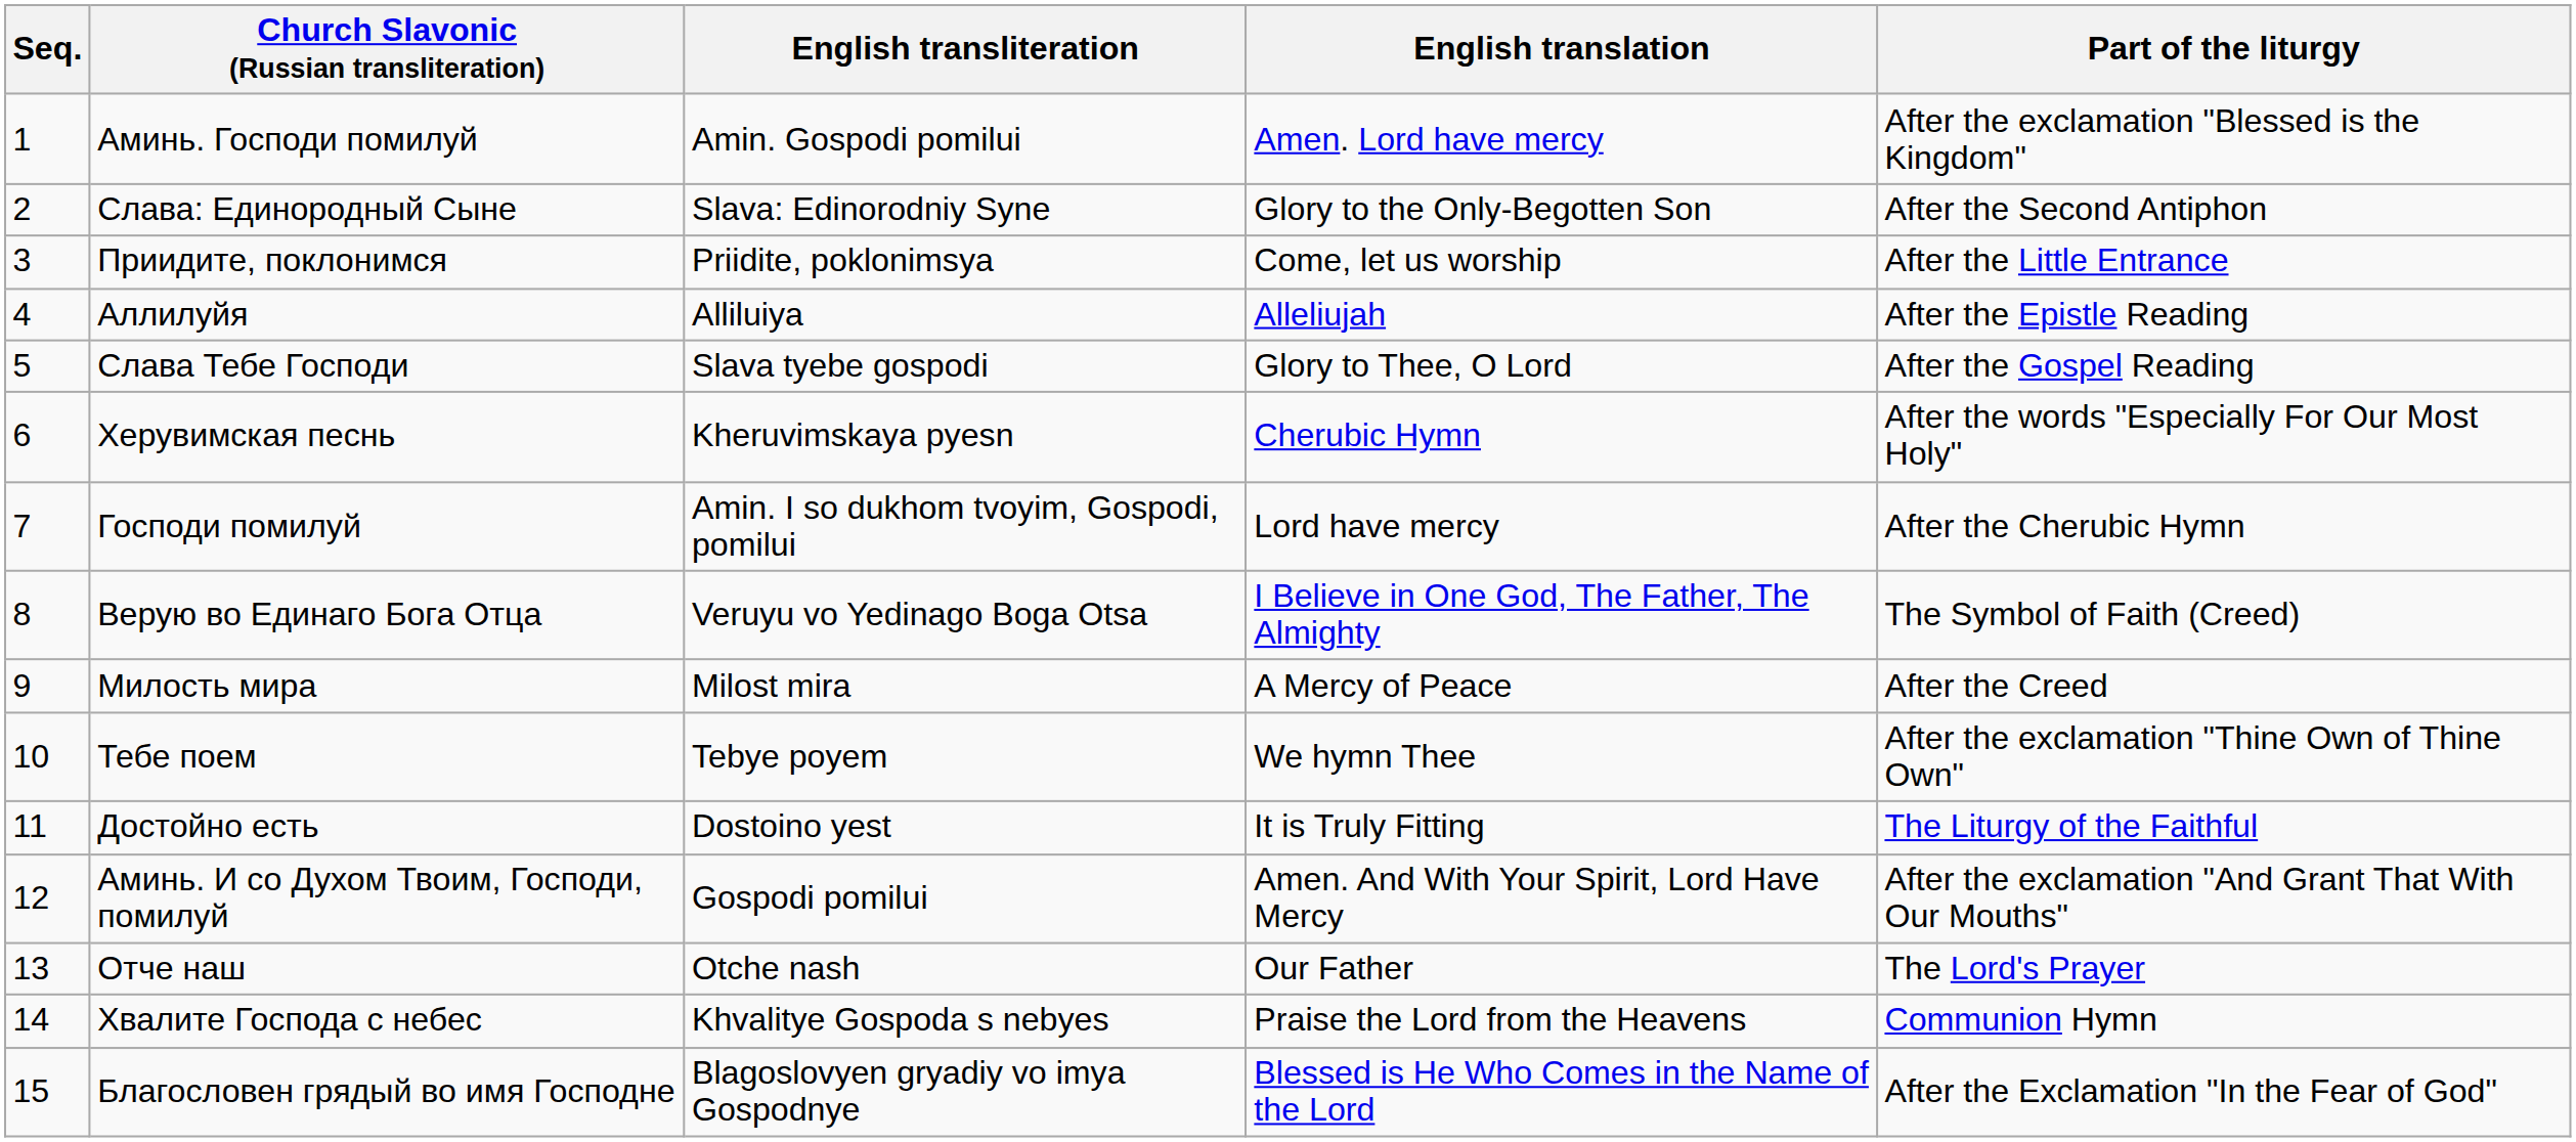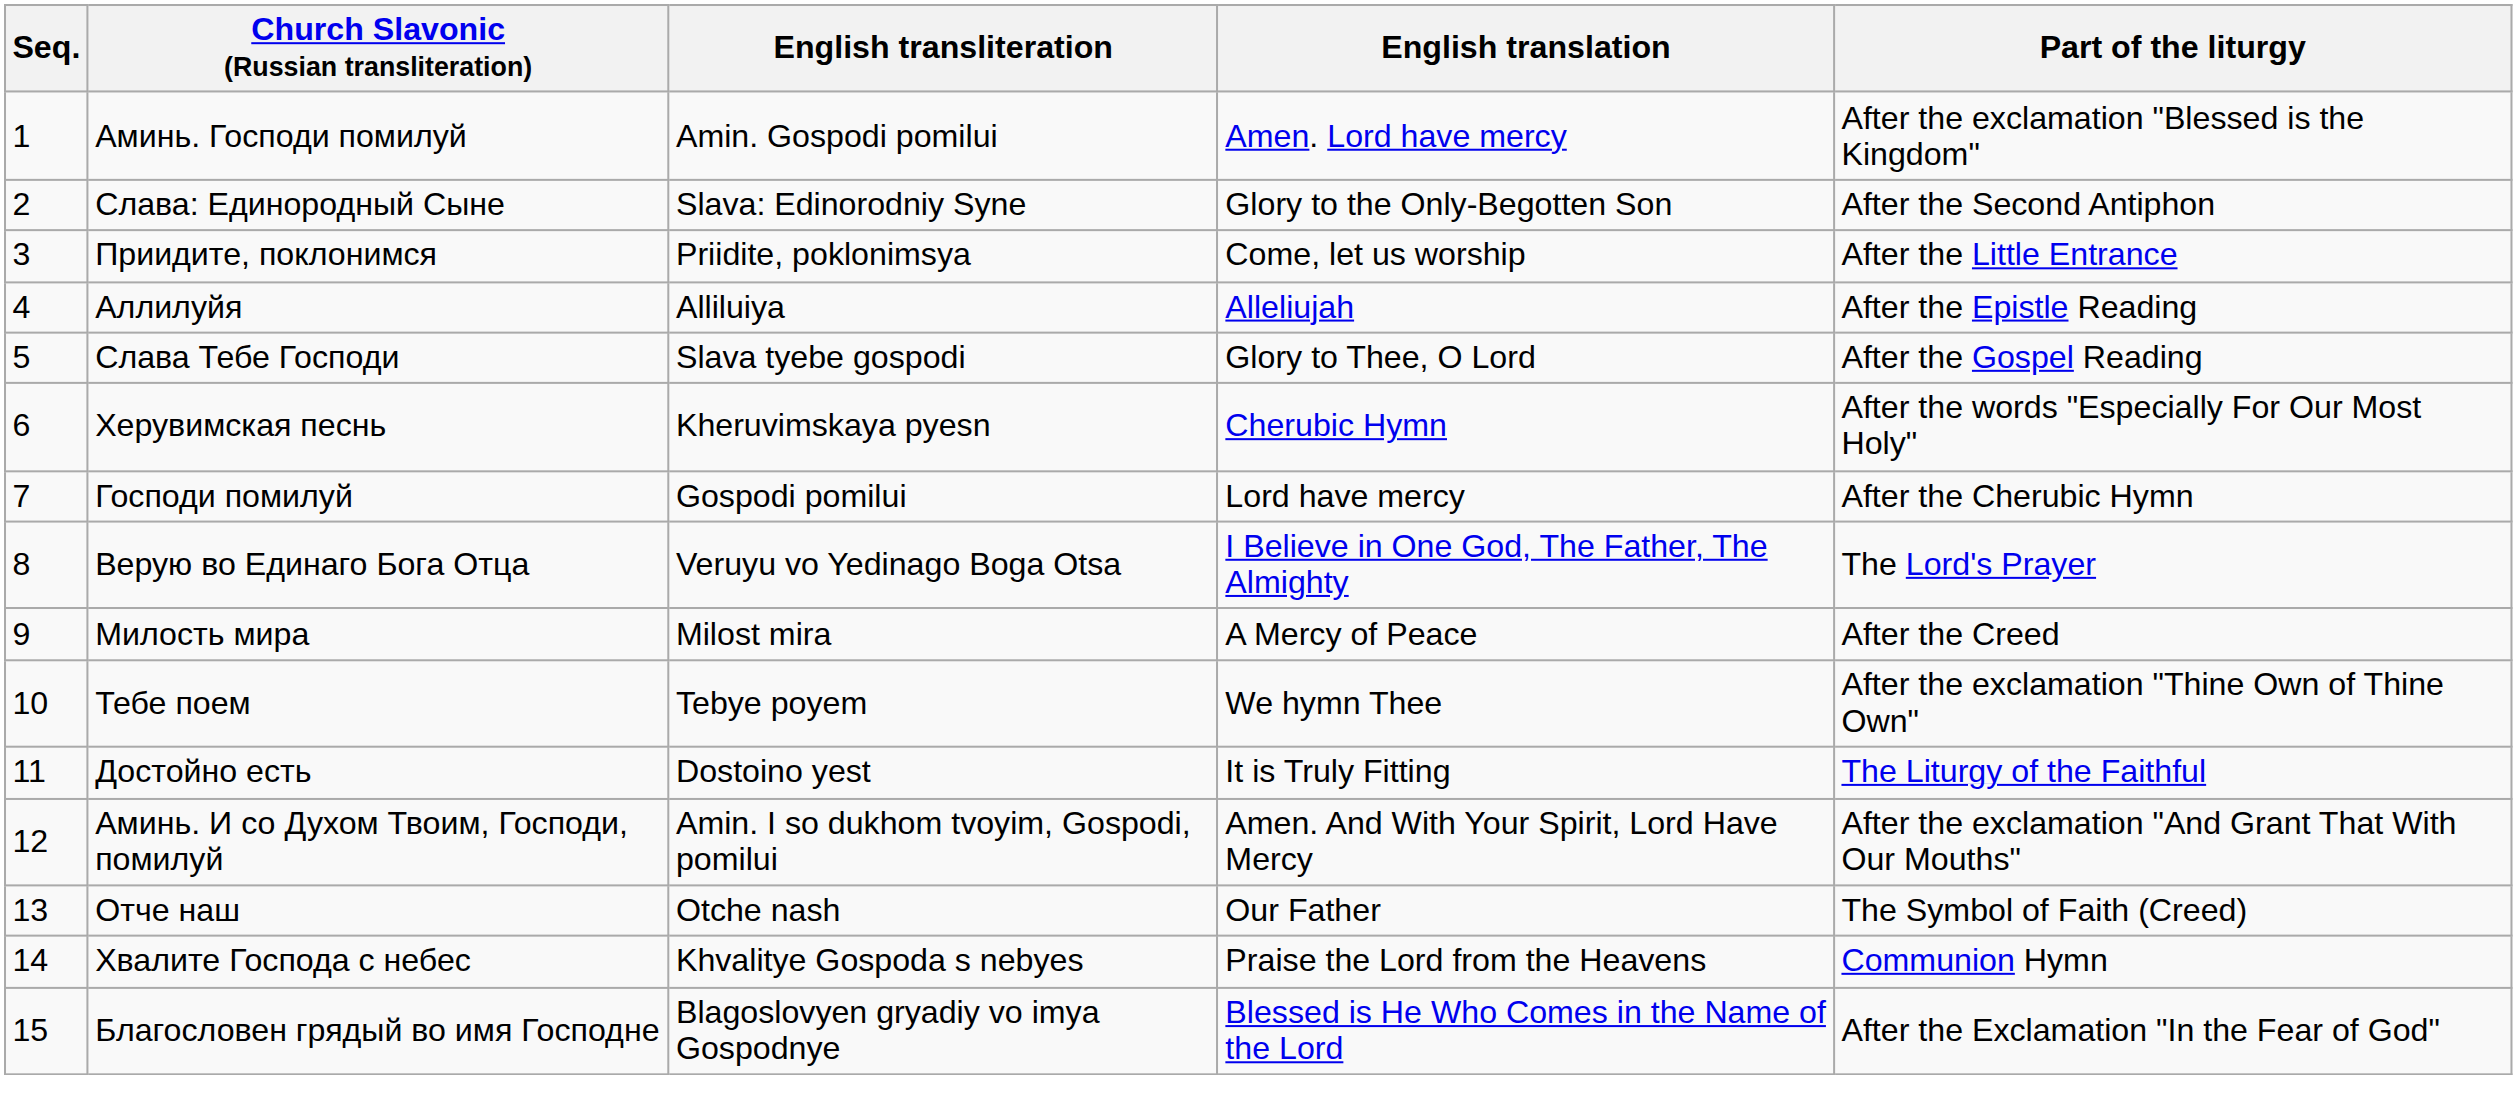Господи помилуй | English transliteration: Amin. I so dukhom tvoyim, Gospodi, pomilui -> Gospodi pomilui
Верую во Единаго Бога Отца | Part of the liturgy: The Symbol of Faith (Creed) -> The Lord's Prayer
Аминь. И со Духом Твоим, Господи, помилуй | English transliteration: Gospodi pomilui -> Amin. I so dukhom tvoyim, Gospodi, pomilui
Отче наш | Part of the liturgy: The Lord's Prayer -> The Symbol of Faith (Creed)
